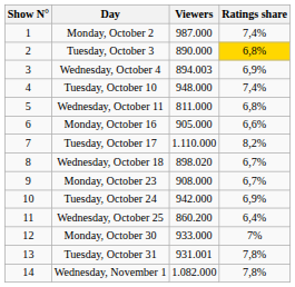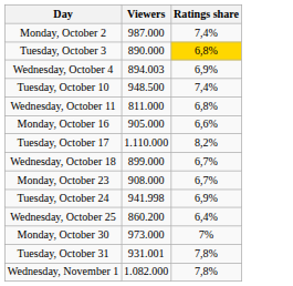- column: Show N° | 1 | 2 | 3 | 4 | 5 | 6 | 7 | 8 | 9 | 10 | 11 | 12 | 13 | 14
Tuesday, October 10 | Viewers: 948.000 -> 948.500
Wednesday, October 18 | Viewers: 898.020 -> 899.000
Tuesday, October 24 | Viewers: 942.000 -> 941.998
Monday, October 30 | Viewers: 933.000 -> 973.000
